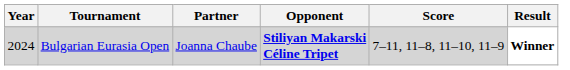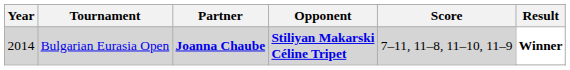Bulgarian Eurasia Open | Year: 2024 -> 2014
Bulgarian Eurasia Open | Partner: normal -> bold
